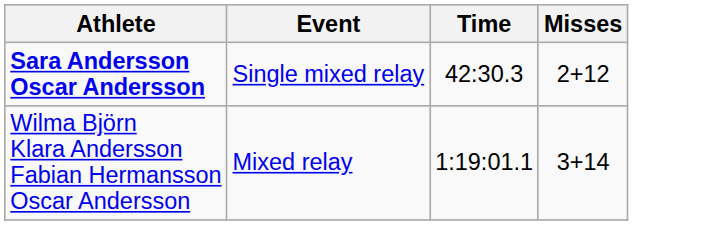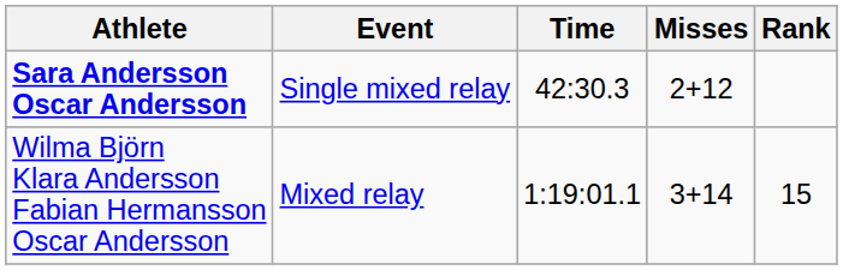+ column: Rank | 15
